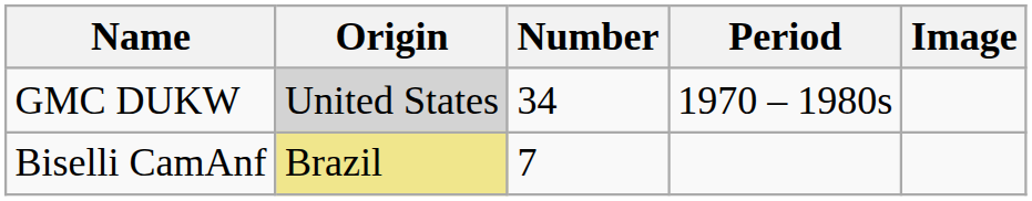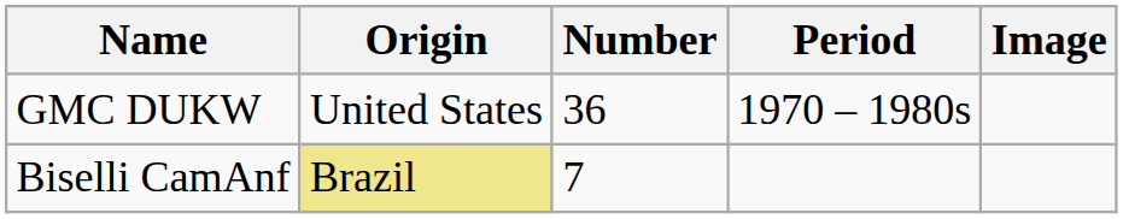GMC DUKW | Origin: lightgrey background -> no background
GMC DUKW | Number: 34 -> 36
